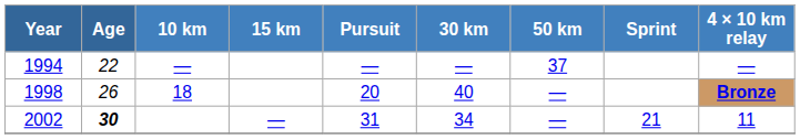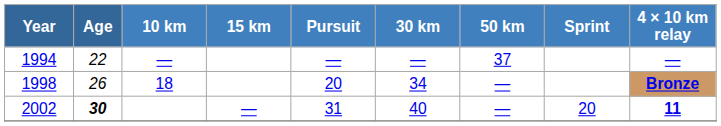1998 | 30 km: 40 -> 34
2002 | 30 km: 34 -> 40
2002 | Sprint: 21 -> 20
2002 | 4 × 10 km relay: normal -> bold
